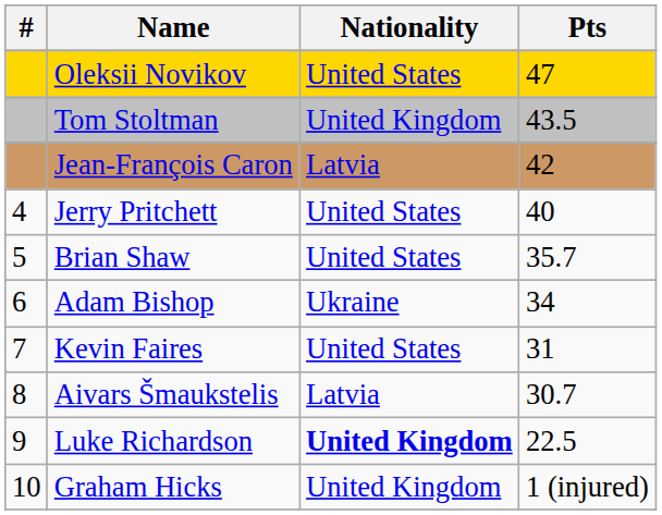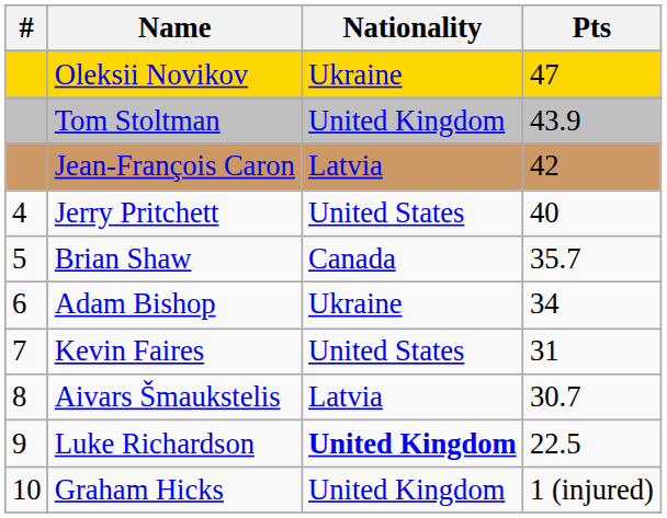Oleksii Novikov | Nationality: United States -> Ukraine
Tom Stoltman | Pts: 43.5 -> 43.9
Brian Shaw | Nationality: United States -> Canada
